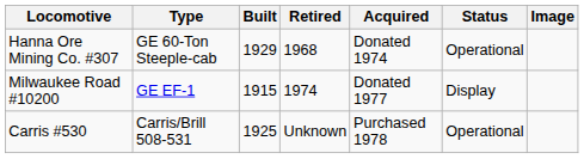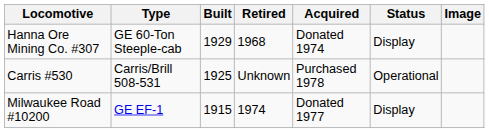Hanna Ore Mining Co. #307 | Status: Operational -> Display
rows swapped: Milwaukee Road #10200 <-> Carris #530
